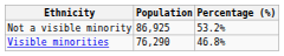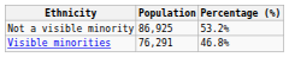Visible minorities | Population: 76,290 -> 76,291
